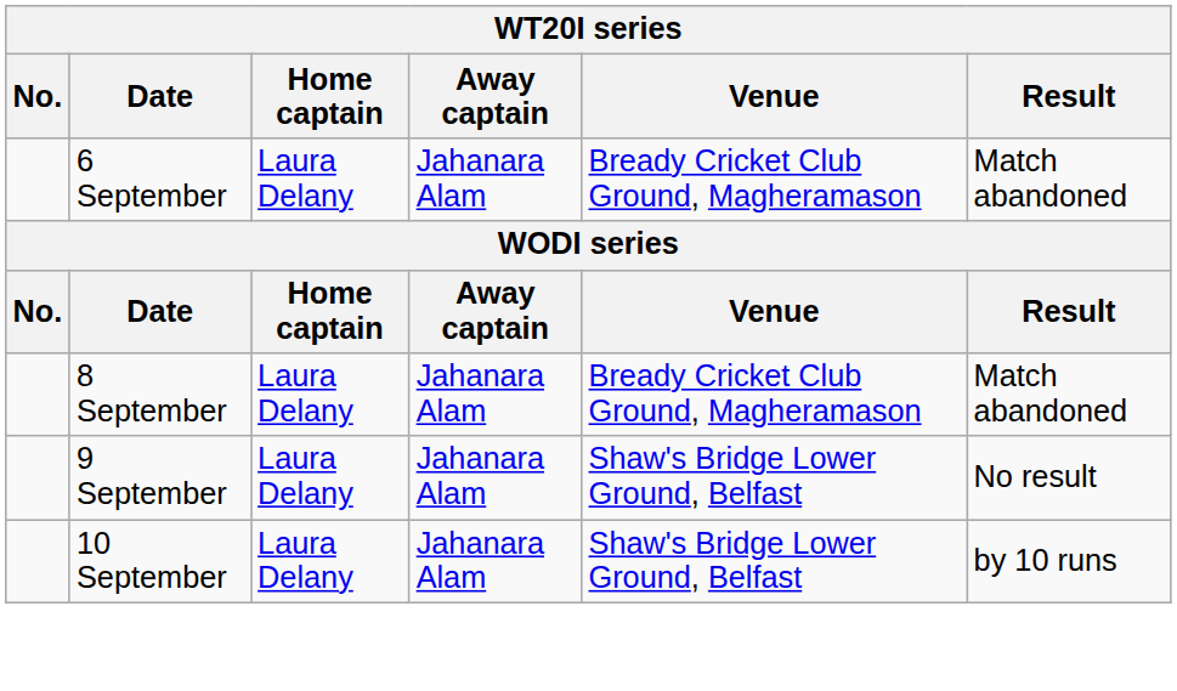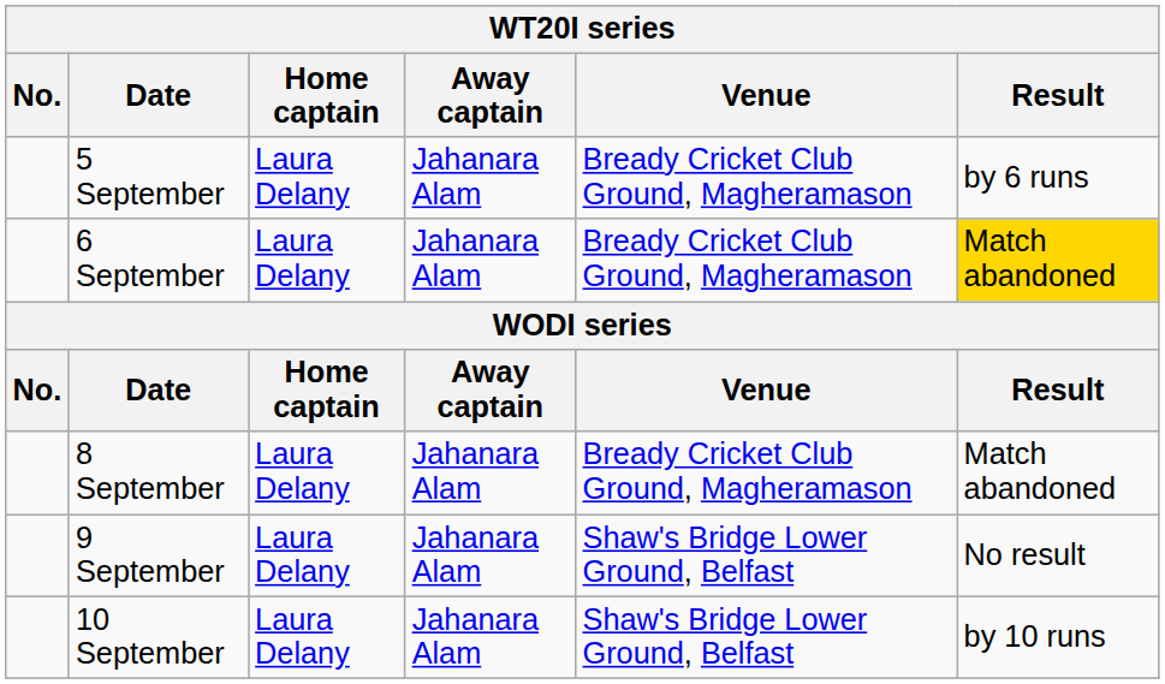+ row: 5 September | Laura Delany | Jahanara Alam | Bready Cricket Club Ground, Magheramason | by 6 runs
6 September | Result: no background -> gold background
